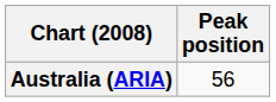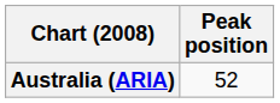Australia (ARIA) | Peak position: 56 -> 52
